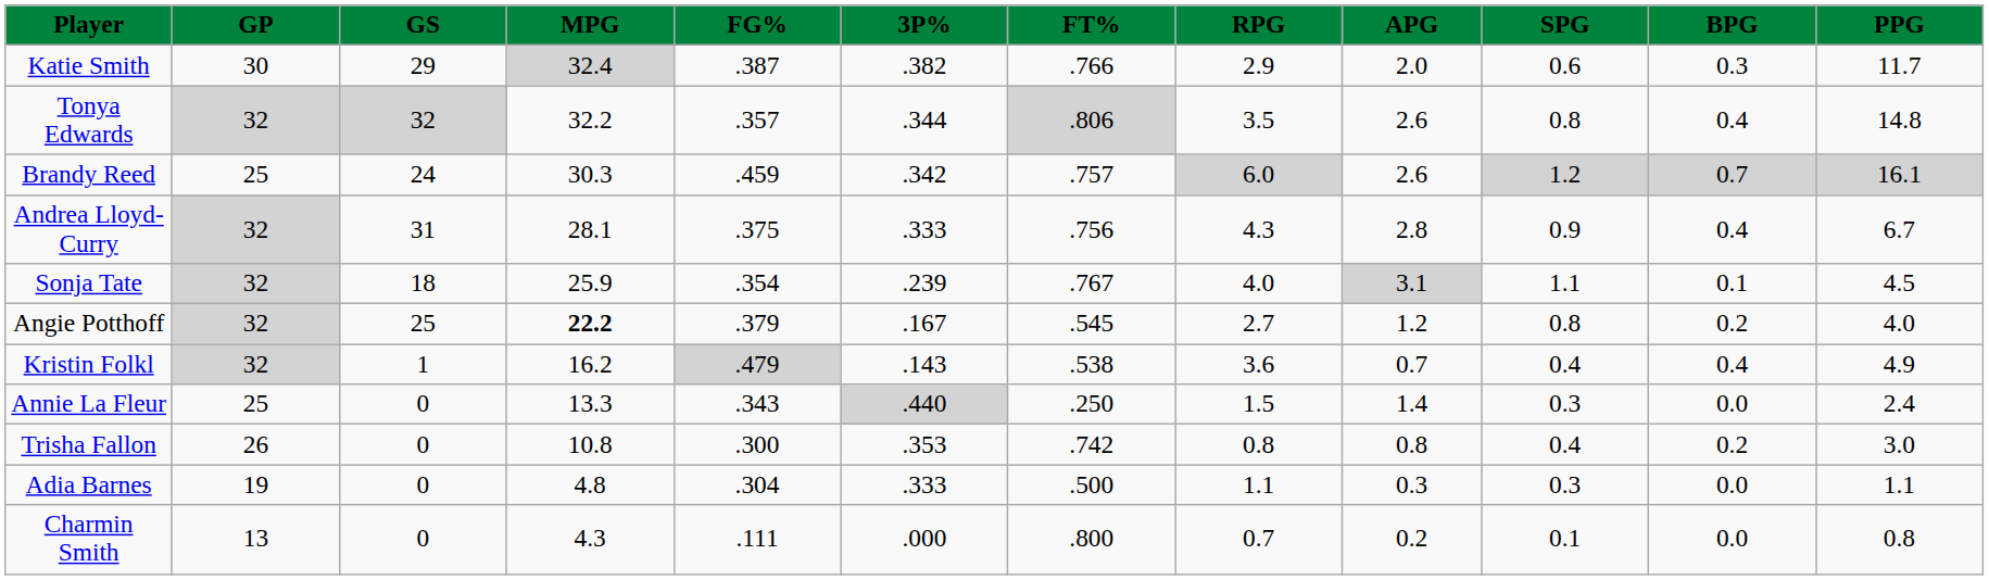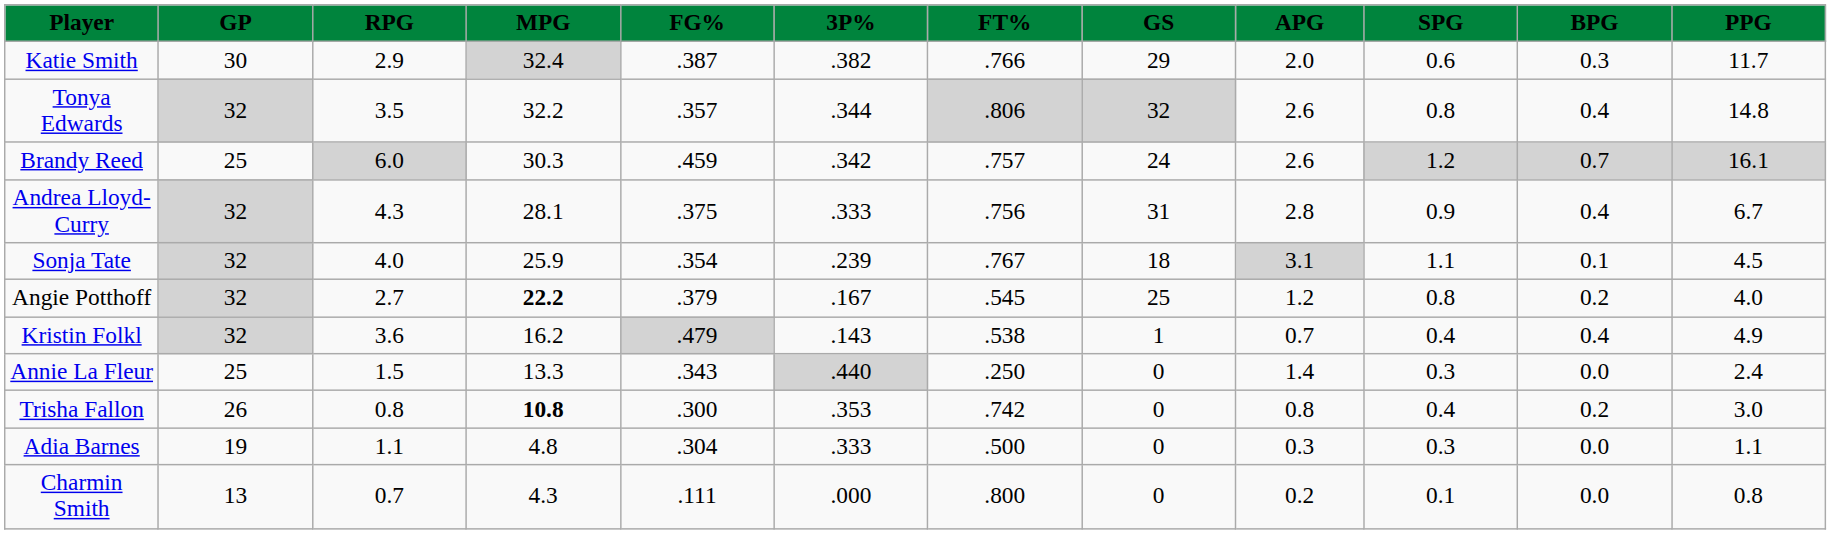columns swapped: GS <-> RPG
Trisha Fallon | MPG: normal -> bold
